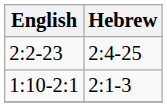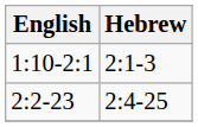rows swapped: 1:10-2:1 <-> 2:2-23
